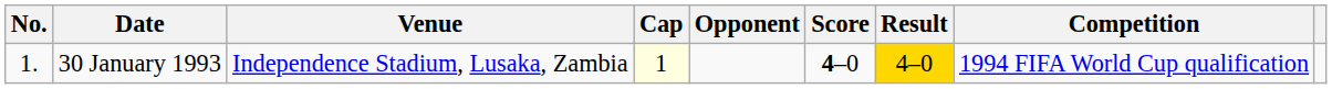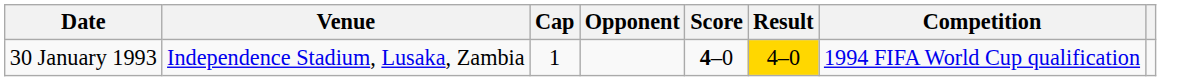- column: No. | 1.
30 January 1993 | Cap: lightyellow background -> no background
